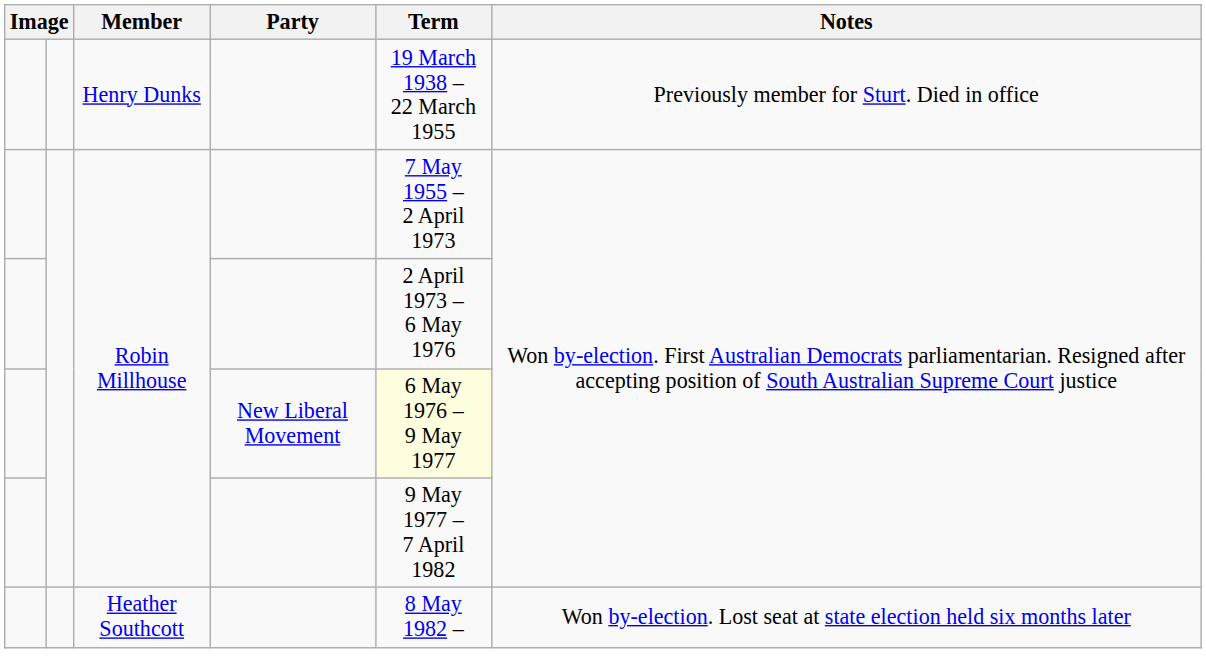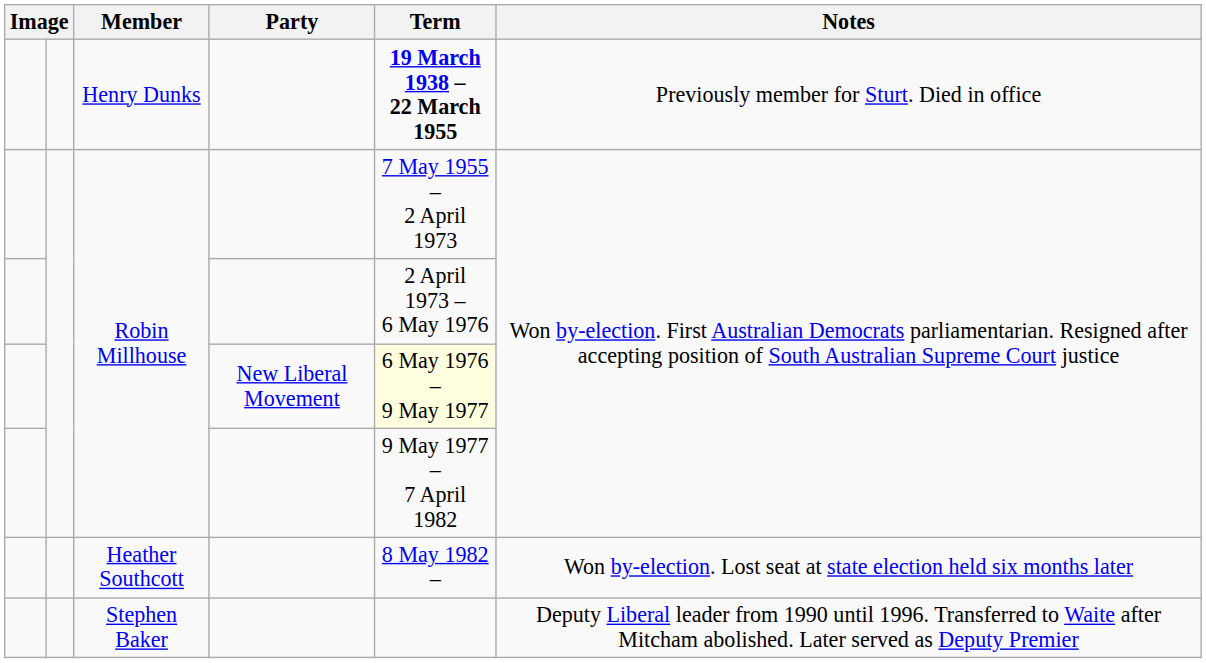Henry Dunks | Term: normal -> bold
+ row: Stephen Baker | Deputy Liberal leader from 1990 until 1996. Transferred to Waite after Mitcham abolished. Later served as Deputy Premier
